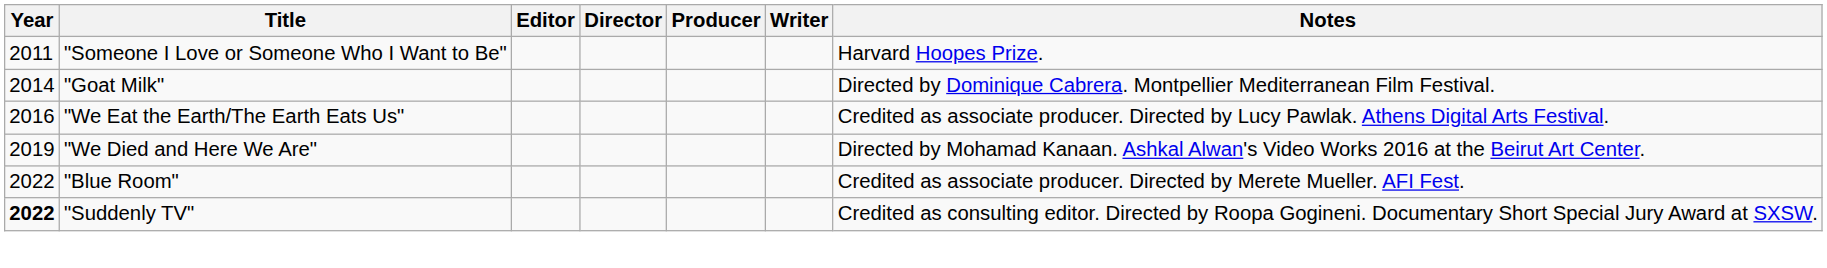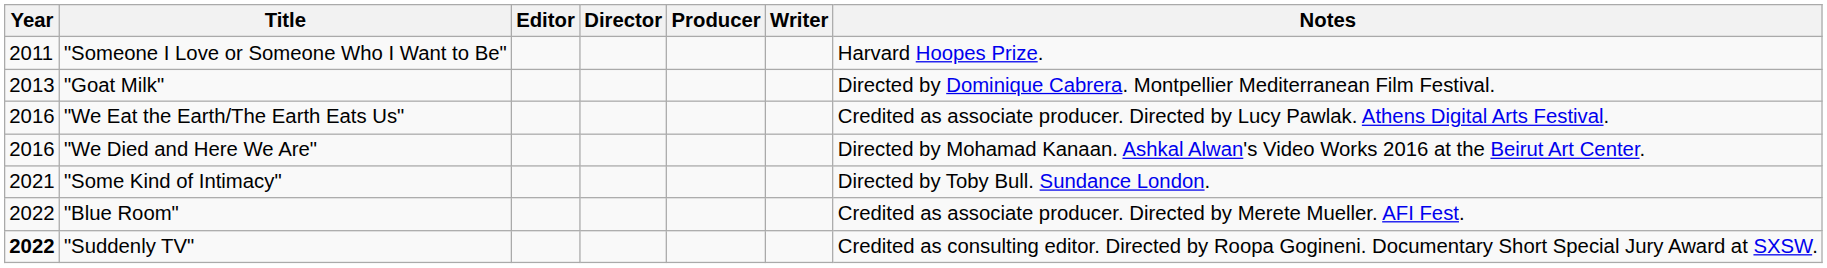"Goat Milk" | Year: 2014 -> 2013
"We Died and Here We Are" | Year: 2019 -> 2016
+ row: 2021 | "Some Kind of Intimacy" | Directed by Toby Bull. Sundance London.
